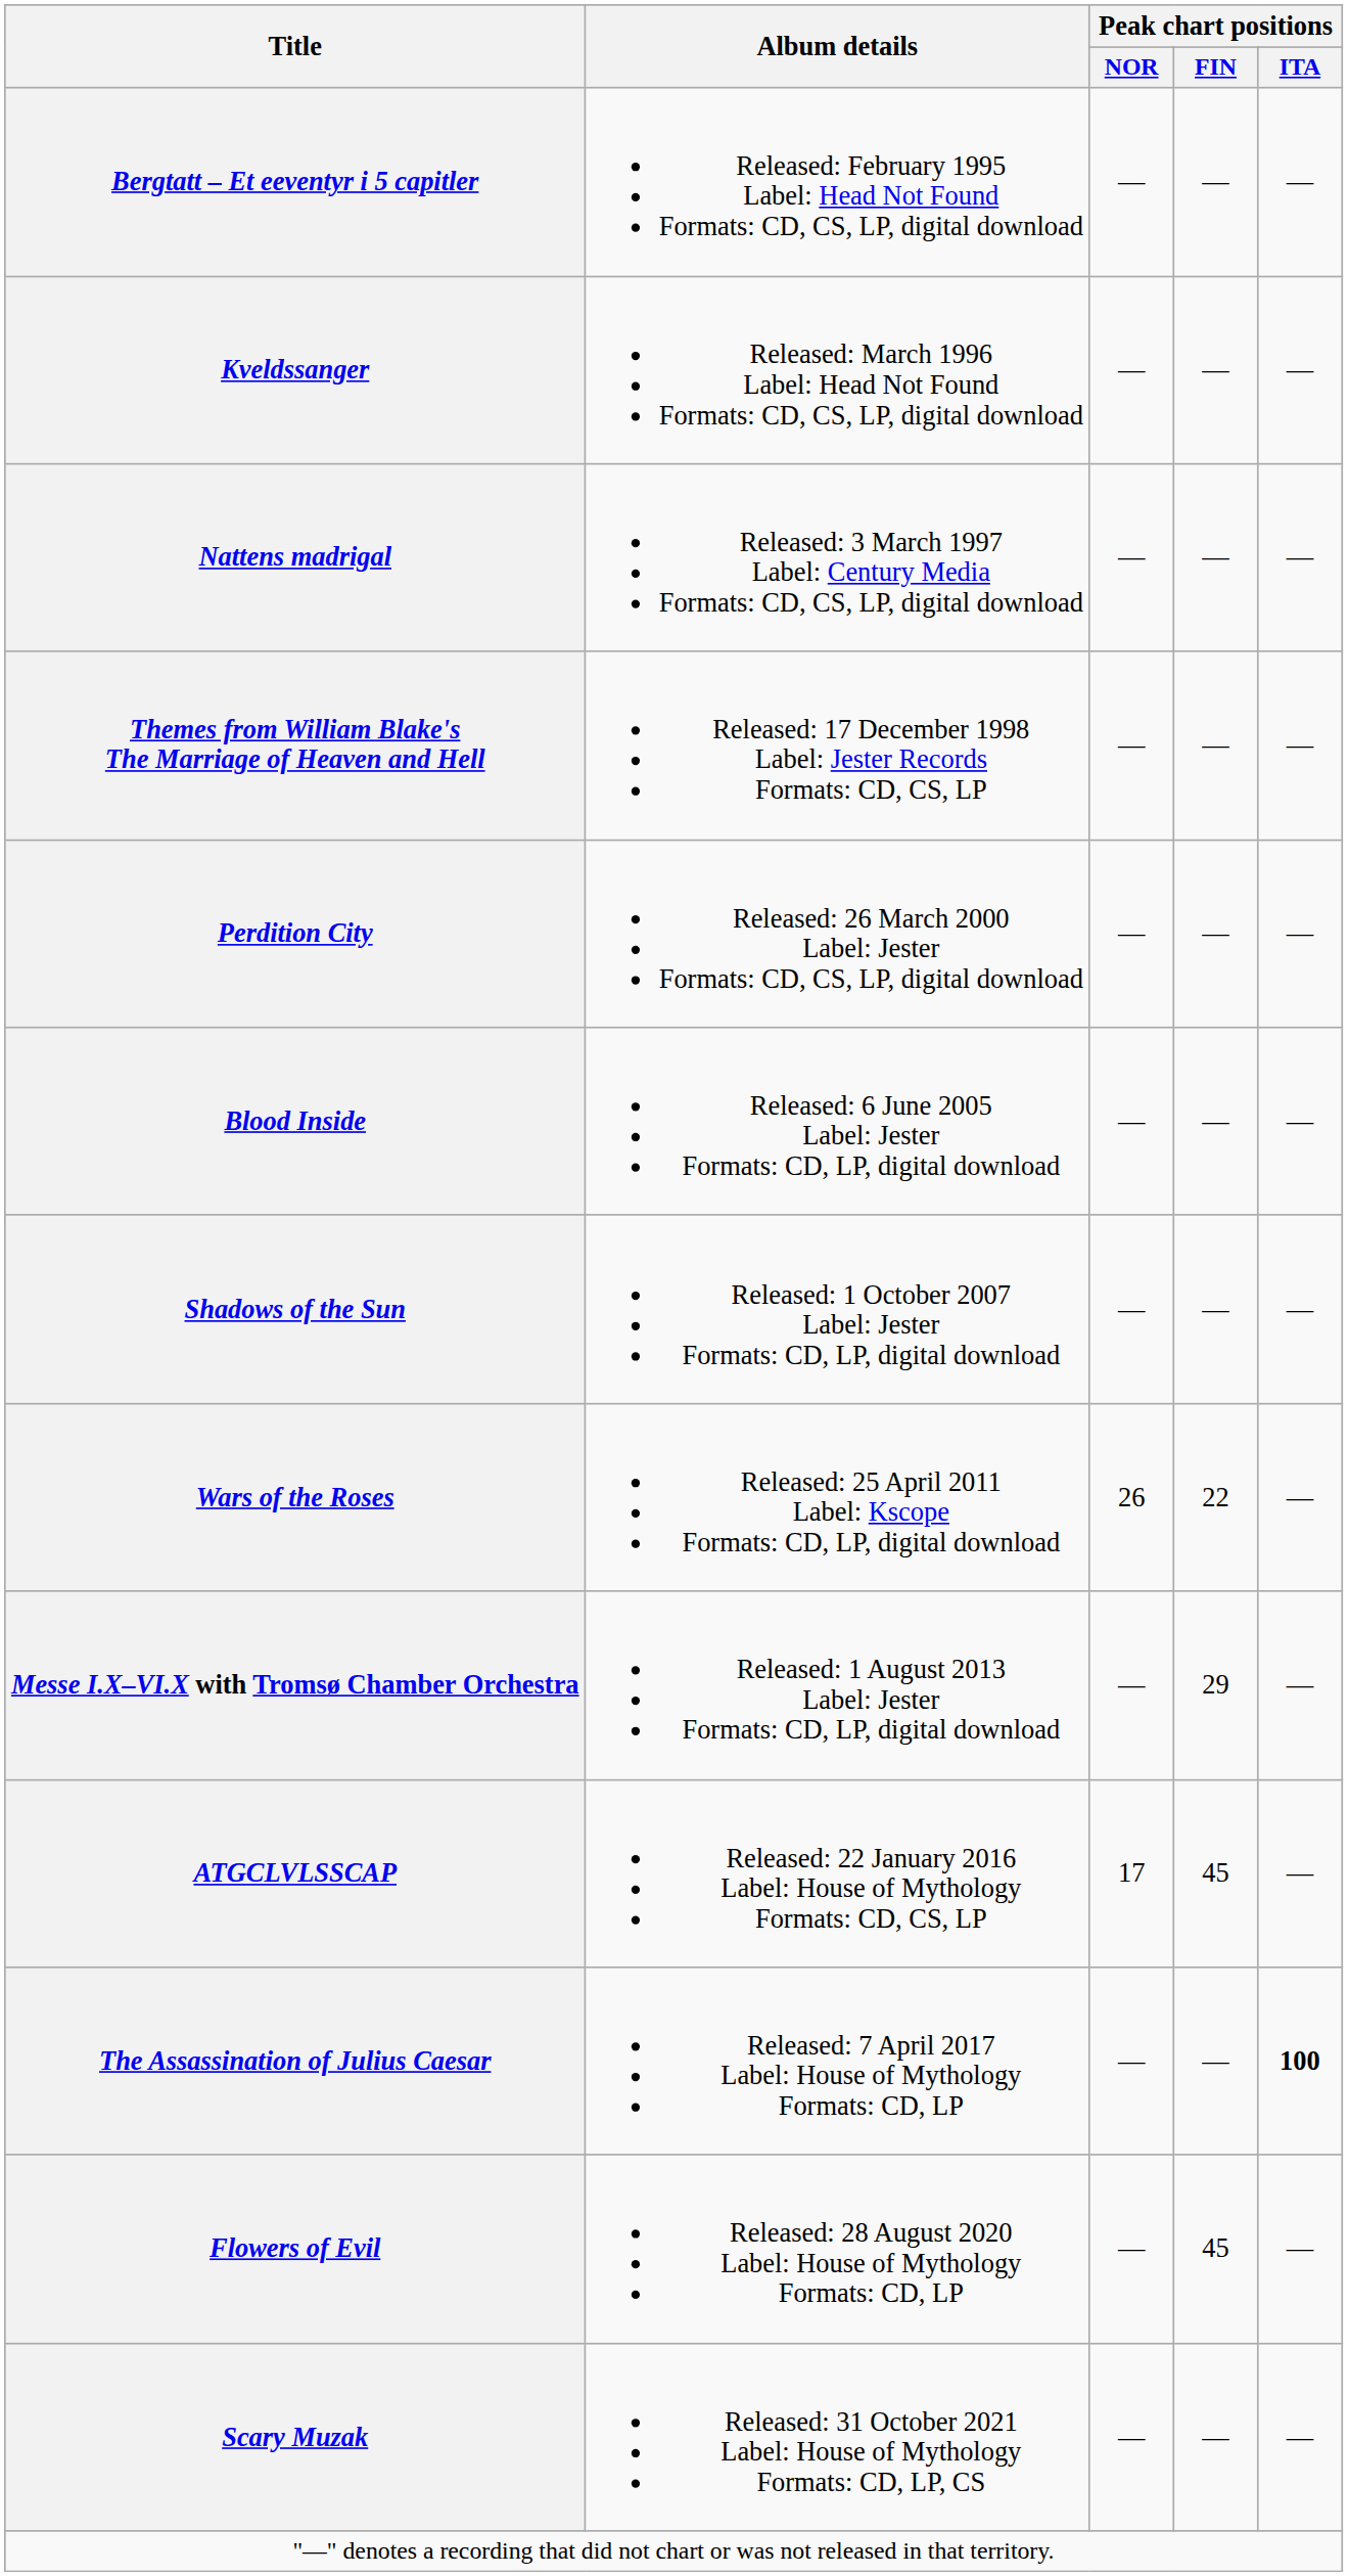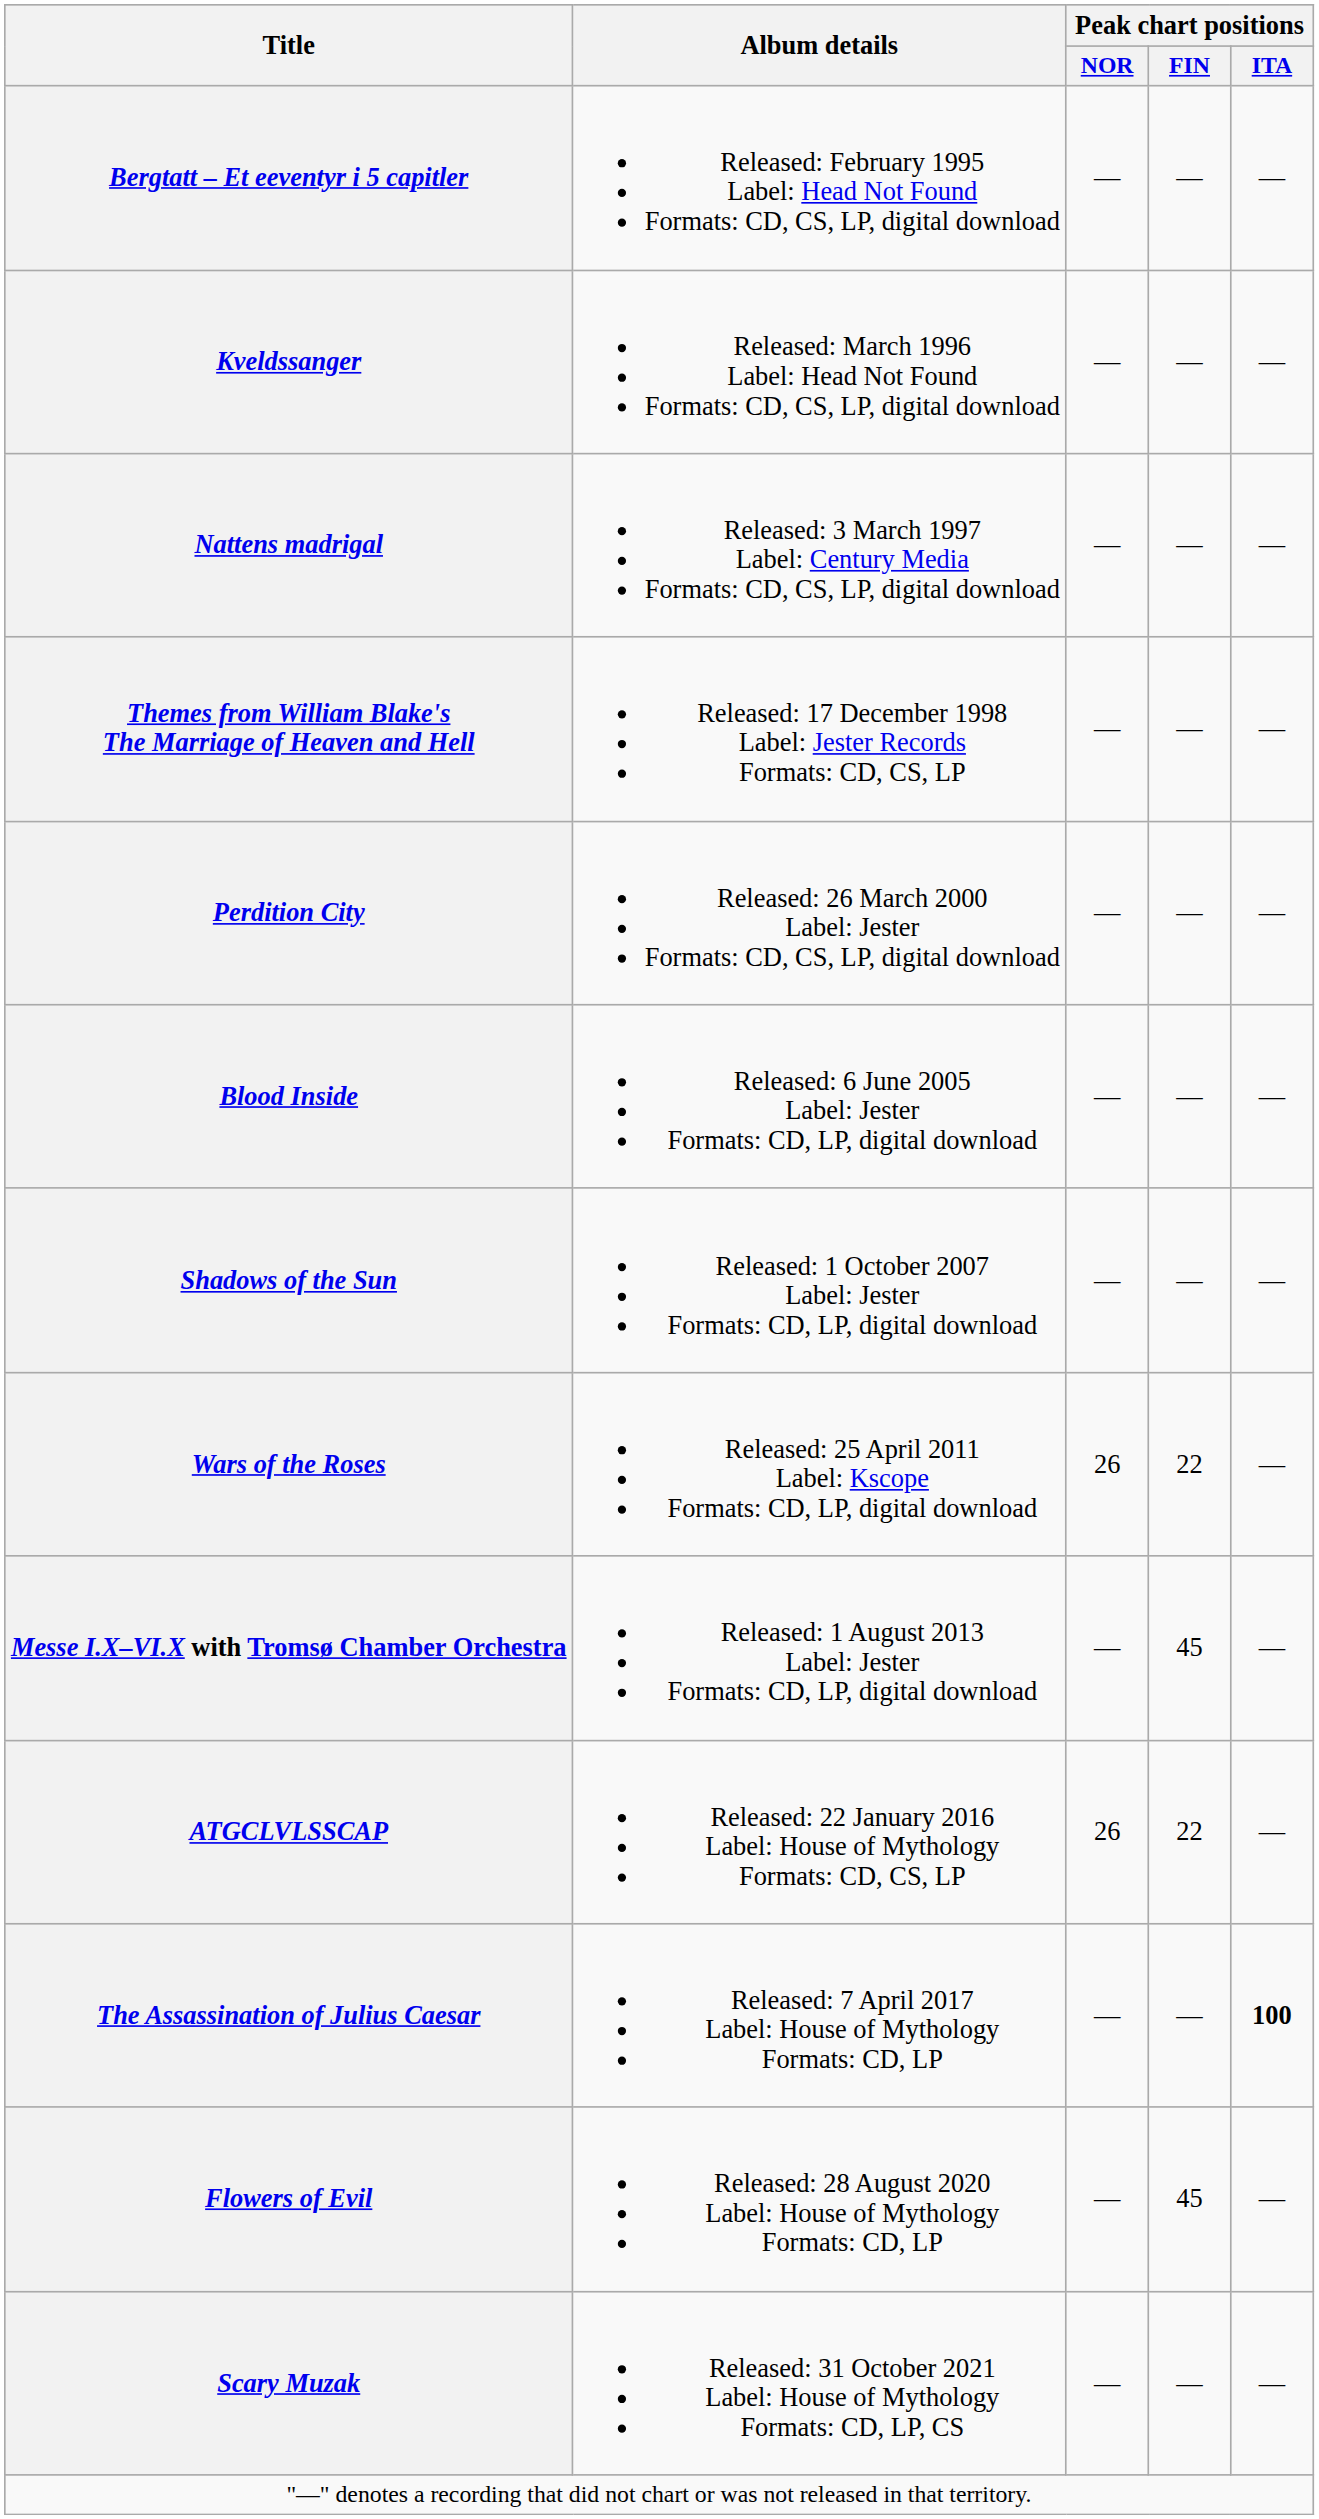Messe I.X–VI.X with Tromsø Chamber Orchestra | Peak chart positions / FIN: 29 -> 45
ATGCLVLSSCAP | Peak chart positions / NOR: 17 -> 26
ATGCLVLSSCAP | Peak chart positions / FIN: 45 -> 22
